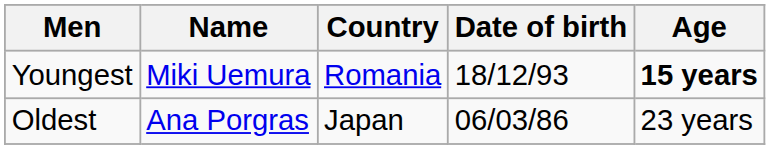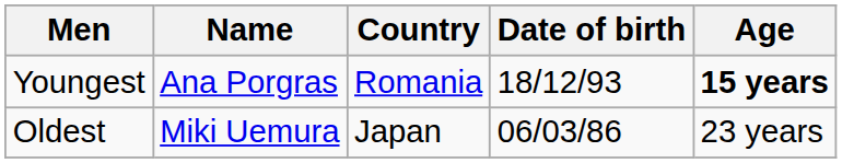Youngest | Name: Miki Uemura -> Ana Porgras
Oldest | Name: Ana Porgras -> Miki Uemura
